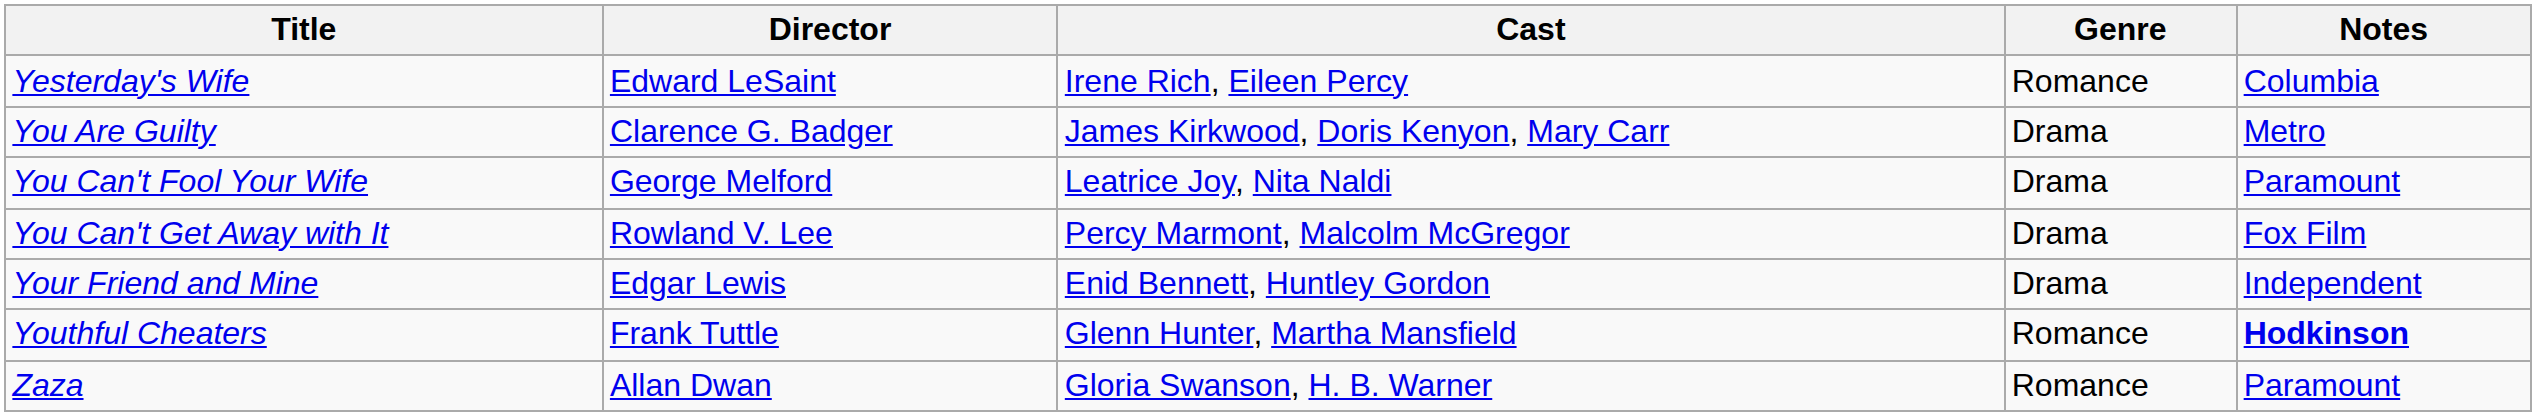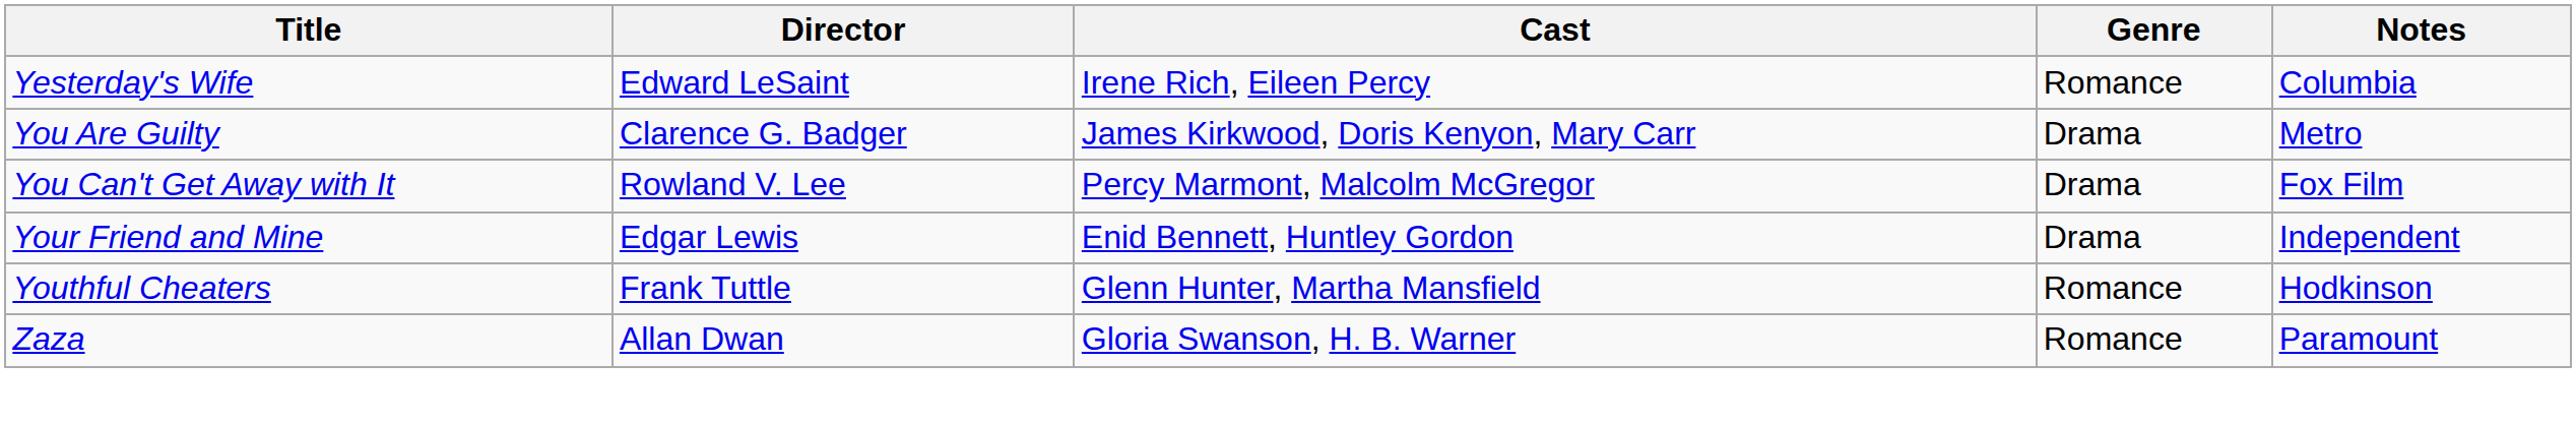- row: You Can't Fool Your Wife | George Melford | Leatrice Joy, Nita Naldi | Drama | Paramount
Youthful Cheaters | Notes: bold -> normal
